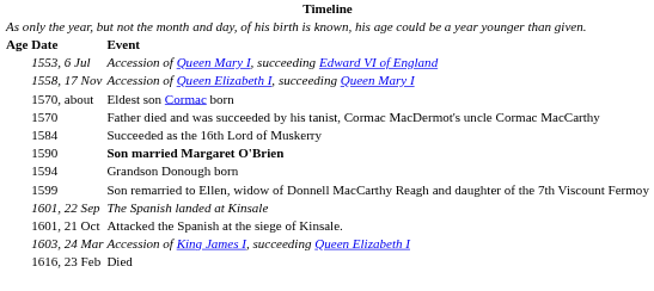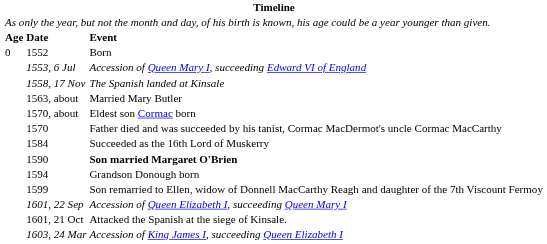+ row: 0 | 1552 | Born
1558, 17 Nov | column 3: Accession of Queen Elizabeth I, succeeding Queen Mary I -> The Spanish landed at Kinsale
+ row: 1563, about | Married Mary Butler
1601, 22 Sep | column 3: The Spanish landed at Kinsale -> Accession of Queen Elizabeth I, succeeding Queen Mary I
- row: 1616, 23 Feb | Died
